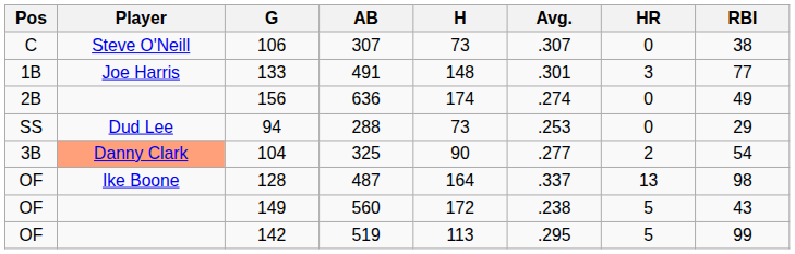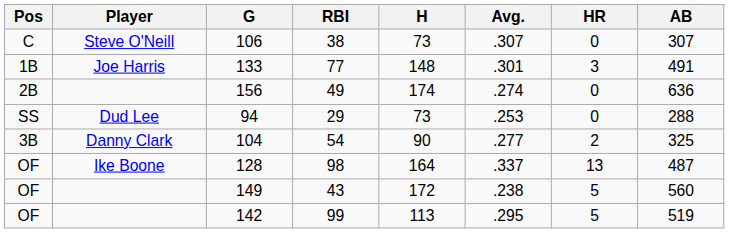columns swapped: AB <-> RBI
104 | Player: lightsalmon background -> no background
